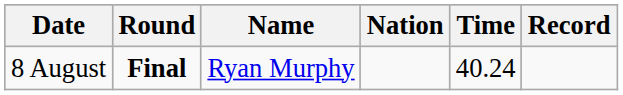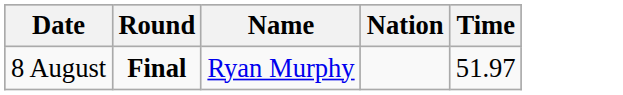- column: Record
8 August | Time: 40.24 -> 51.97
